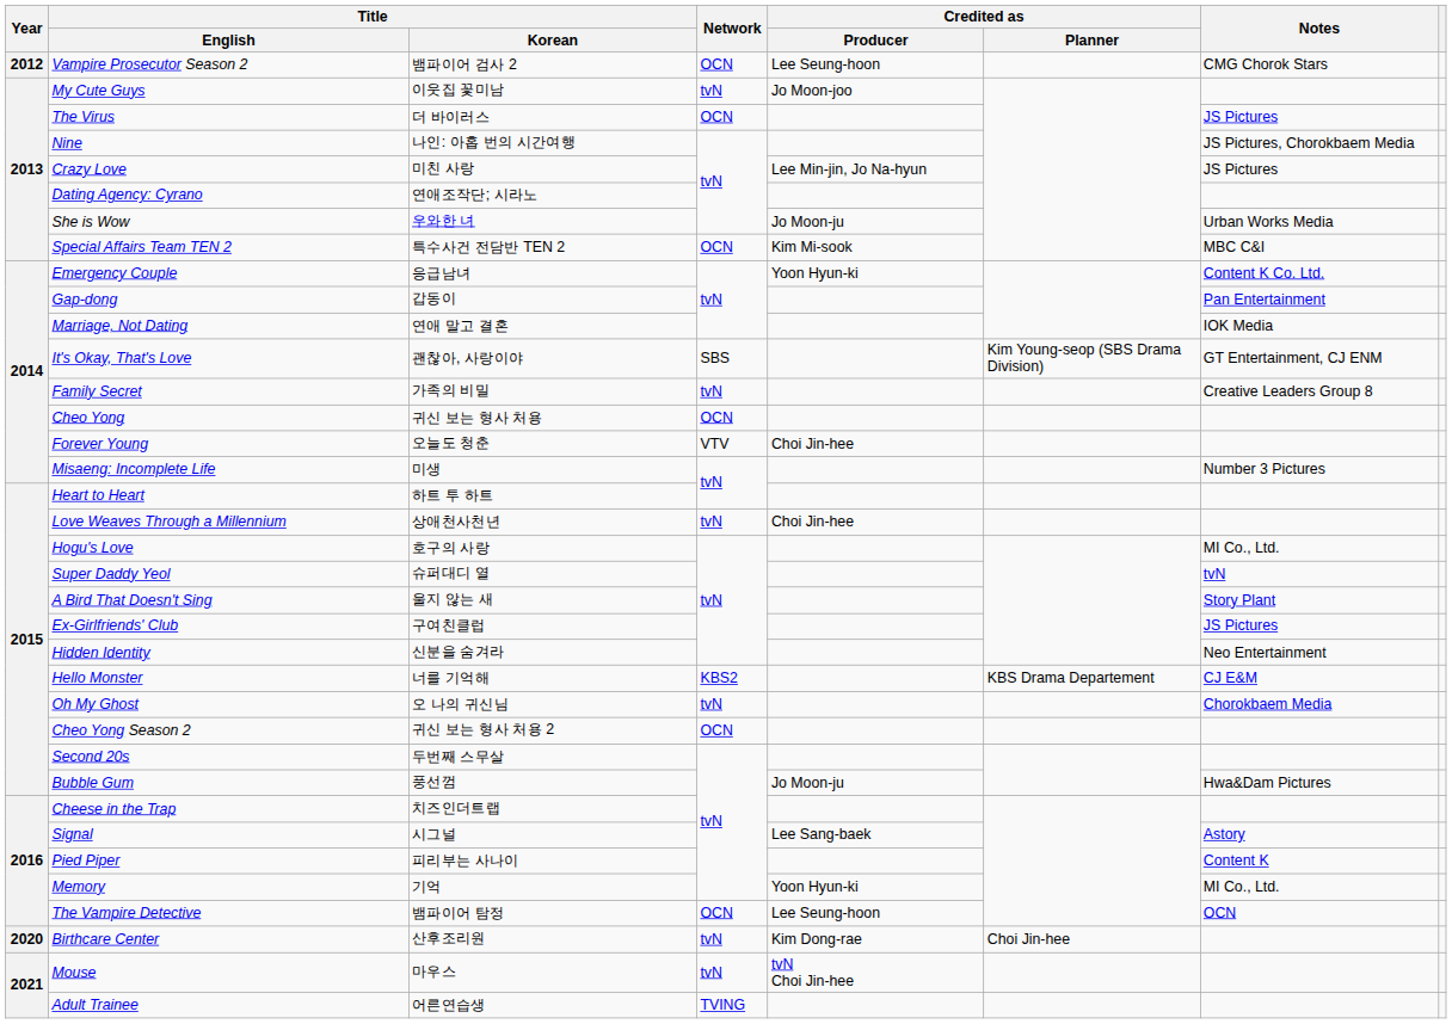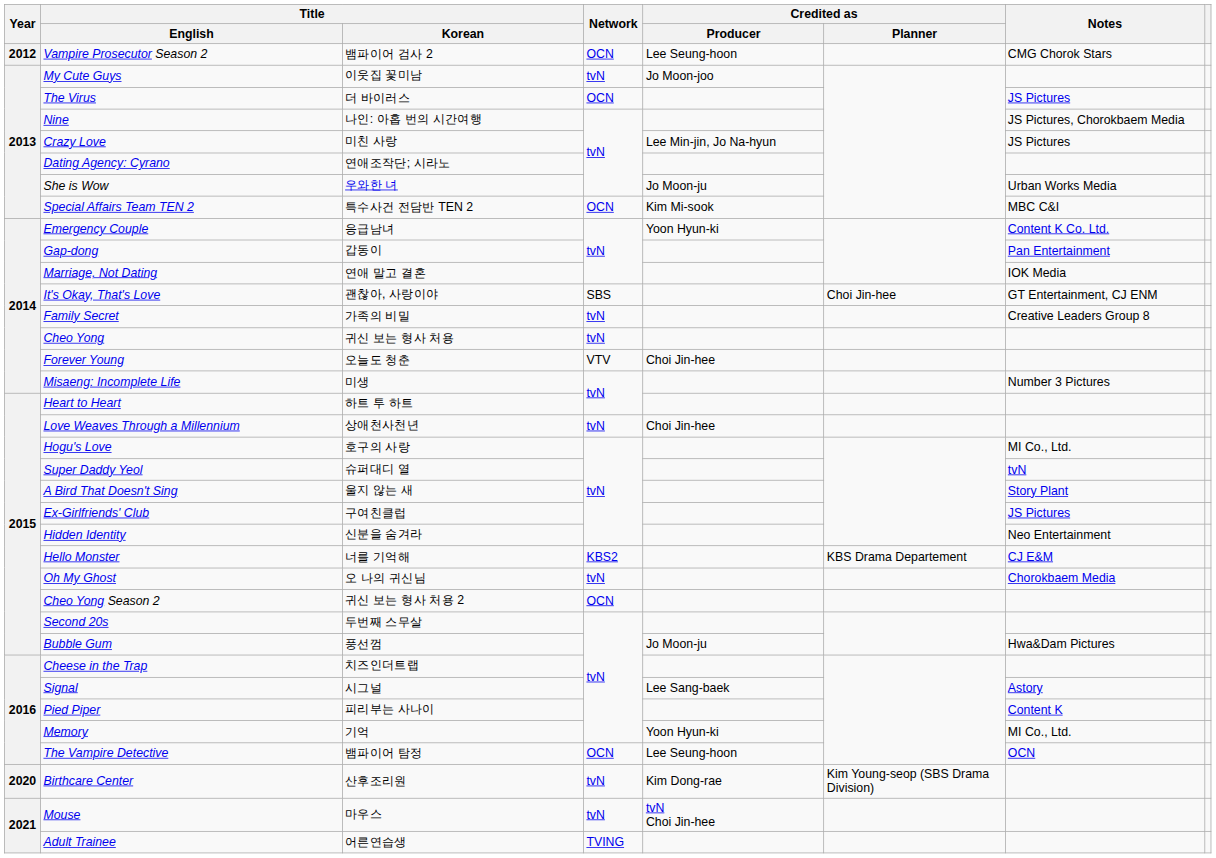It's Okay, That's Love | Credited as / Planner: Kim Young-seop (SBS Drama Division) -> Choi Jin-hee
Cheo Yong | Network: OCN -> tvN
Birthcare Center | Credited as / Planner: Choi Jin-hee -> Kim Young-seop (SBS Drama Division)
